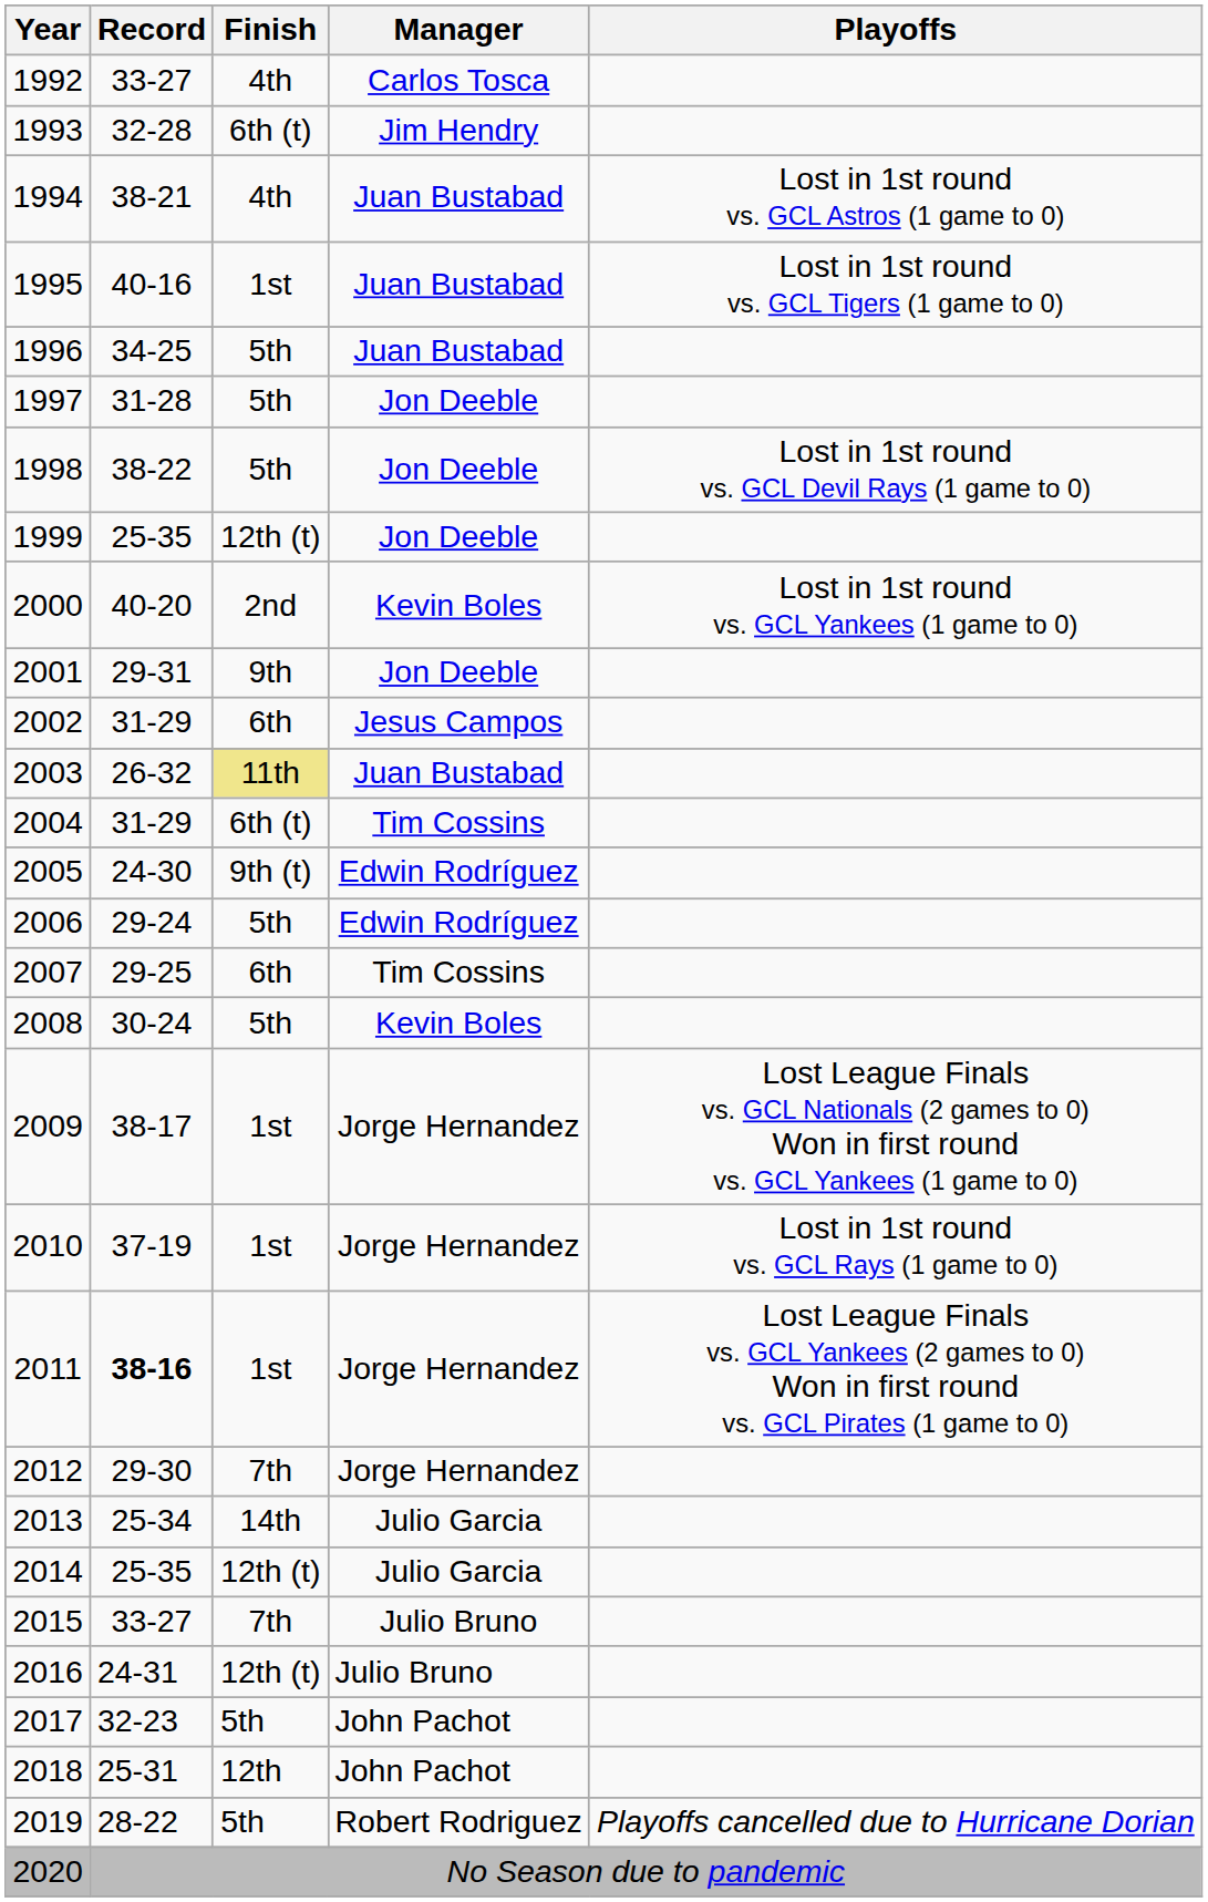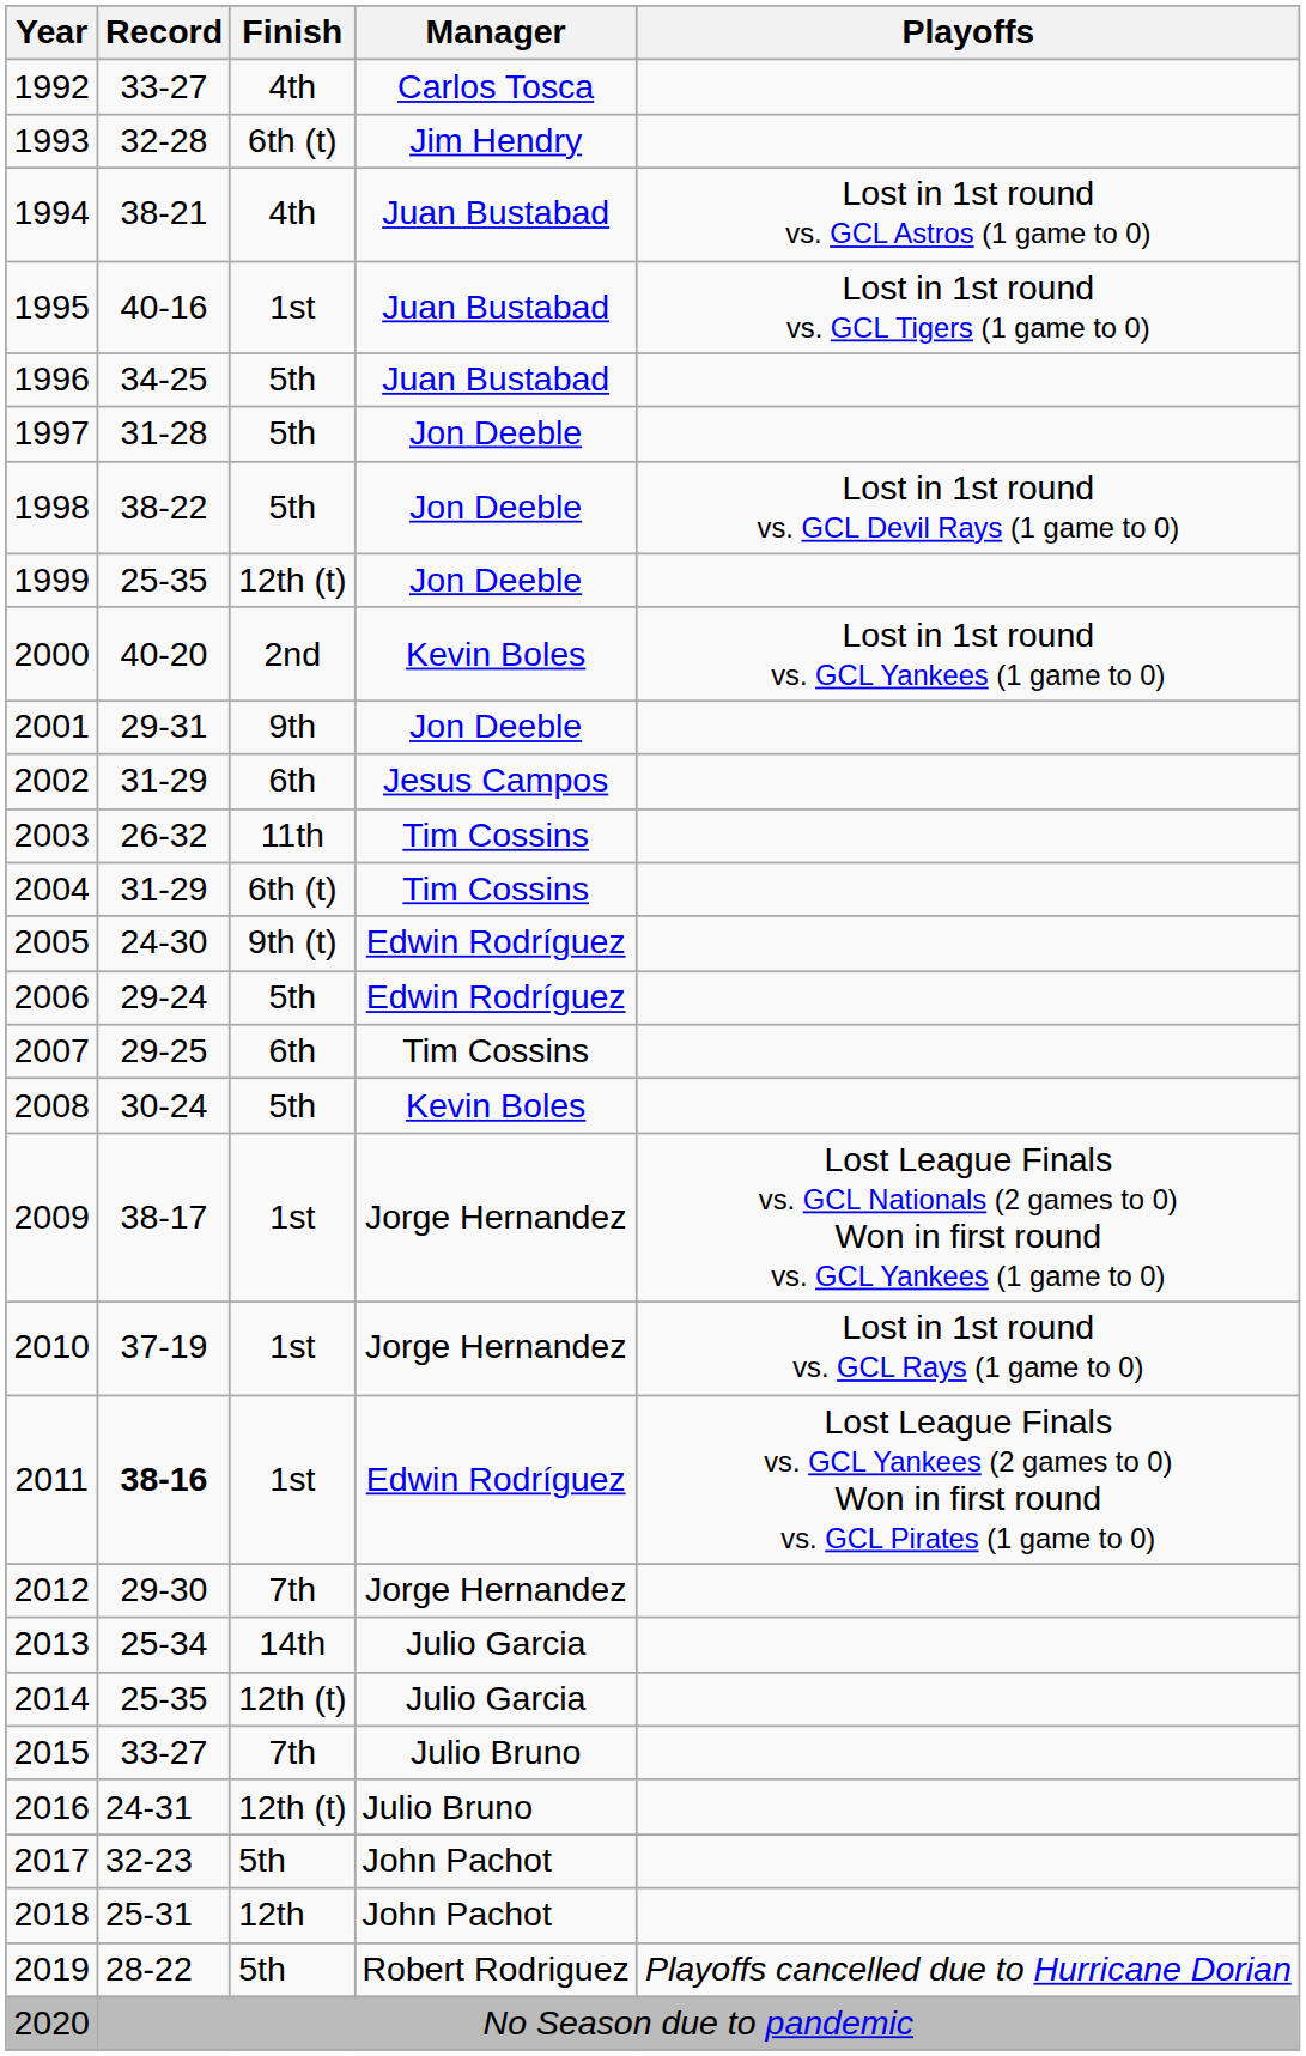2003 | Finish: khaki background -> no background
2003 | Manager: Juan Bustabad -> Tim Cossins
2011 | Manager: Jorge Hernandez -> Edwin Rodríguez
